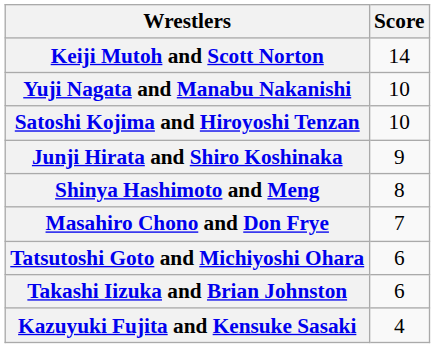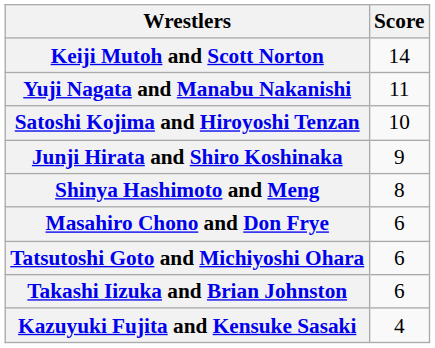Yuji Nagata and Manabu Nakanishi | Score: 10 -> 11
Masahiro Chono and Don Frye | Score: 7 -> 6
